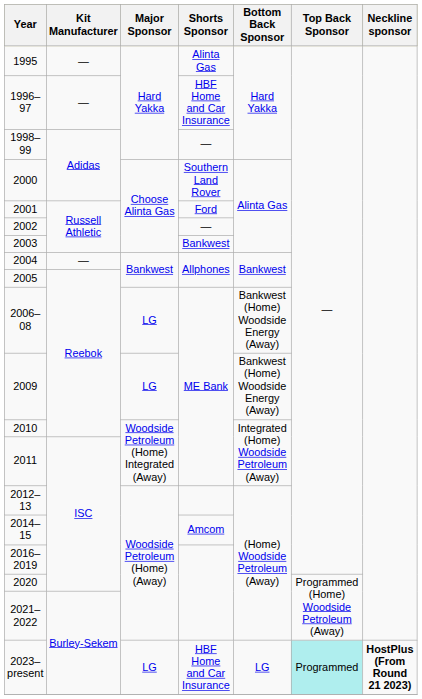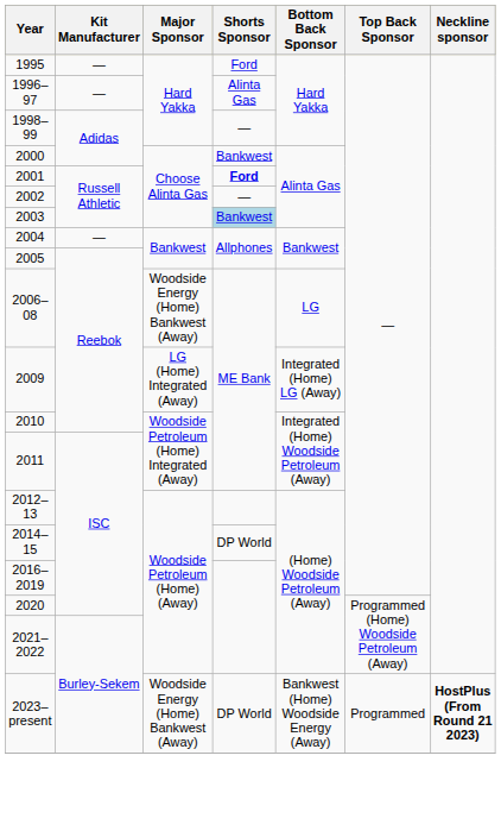1995 | Shorts Sponsor: Alinta Gas -> Ford
1996–97 | Shorts Sponsor: HBF Home and Car Insurance -> Alinta Gas
2000 | Shorts Sponsor: Southern Land Rover -> Bankwest
2001 | Shorts Sponsor: normal -> bold
2003 | Shorts Sponsor: no background -> lightblue background
2006–08 | Major Sponsor: LG -> Woodside Energy (Home) Bankwest (Away)
2006–08 | Bottom Back Sponsor: Bankwest (Home) Woodside Energy (Away) -> LG
2009 | Major Sponsor: LG -> LG (Home) Integrated (Away)
2009 | Bottom Back Sponsor: Bankwest (Home) Woodside Energy (Away) -> Integrated (Home) LG (Away)
2014–15 | Shorts Sponsor: Amcom -> DP World
2023–present | Major Sponsor: LG -> Woodside Energy (Home) Bankwest (Away)
2023–present | Shorts Sponsor: HBF Home and Car Insurance -> DP World
2023–present | Bottom Back Sponsor: LG -> Bankwest (Home) Woodside Energy (Away)
2023–present | Top Back Sponsor: paleturquoise background -> no background
